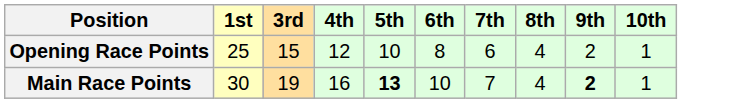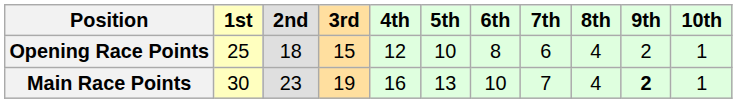+ column: 2nd | 18 | 23
Main Race Points | 5th: bold -> normal
